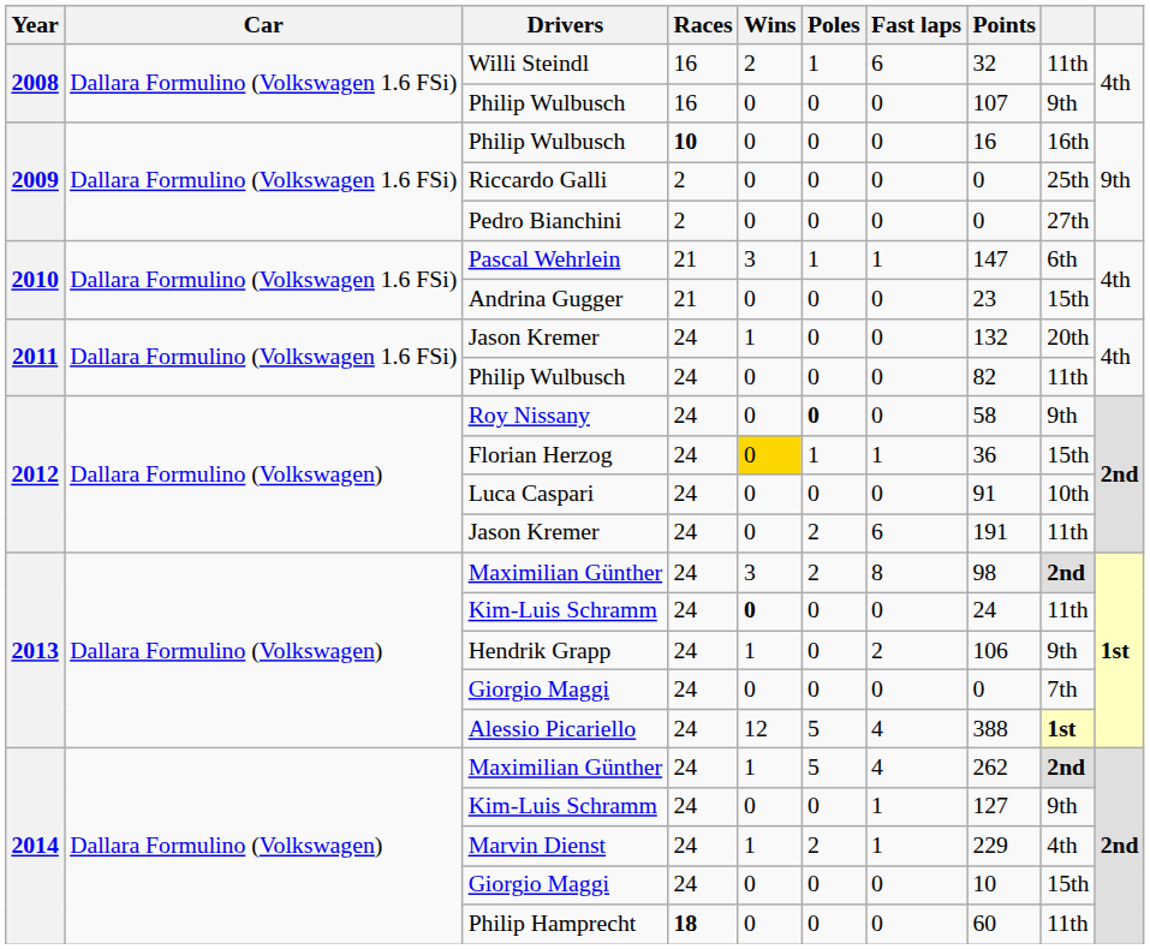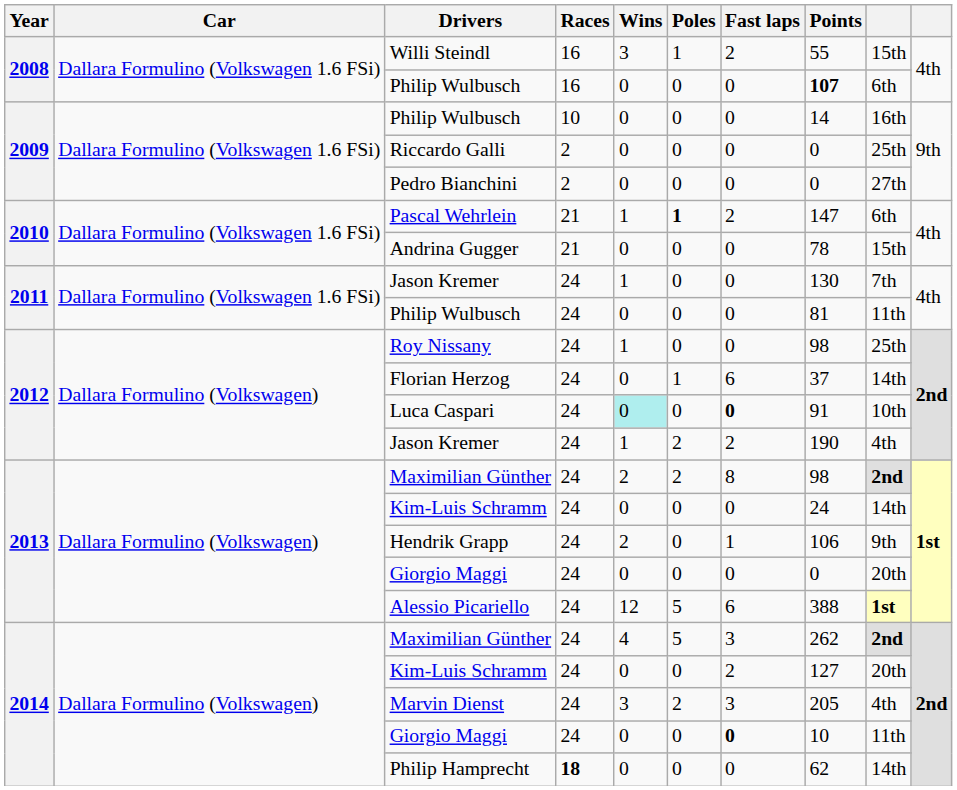Willi Steindl | Wins: 2 -> 3
Willi Steindl | Fast laps: 6 -> 2
Willi Steindl | Points: 32 -> 55
Willi Steindl | column 9: 11th -> 15th
2008 / Philip Wulbusch | Points: normal -> bold
2008 / Philip Wulbusch | column 9: 9th -> 6th
2009 / Philip Wulbusch | Races: bold -> normal
2009 / Philip Wulbusch | Points: 16 -> 14
Pascal Wehrlein | Wins: 3 -> 1
Pascal Wehrlein | Poles: normal -> bold
Pascal Wehrlein | Fast laps: 1 -> 2
Andrina Gugger | Points: 23 -> 78
2011 / Jason Kremer | Points: 132 -> 130
2011 / Jason Kremer | column 9: 20th -> 7th
2011 / Philip Wulbusch | Points: 82 -> 81
Roy Nissany | Wins: 0 -> 1
Roy Nissany | Poles: bold -> normal
Roy Nissany | Points: 58 -> 98
Roy Nissany | column 9: 9th -> 25th
Florian Herzog | Wins: gold background -> no background
Florian Herzog | Fast laps: 1 -> 6
Florian Herzog | Points: 36 -> 37
Florian Herzog | column 9: 15th -> 14th
Luca Caspari | Wins: no background -> paleturquoise background
Luca Caspari | Fast laps: normal -> bold
2012 / Jason Kremer | Wins: 0 -> 1
2012 / Jason Kremer | Fast laps: 6 -> 2
2012 / Jason Kremer | Points: 191 -> 190
2012 / Jason Kremer | column 9: 11th -> 4th
2013 / Maximilian Günther | Wins: 3 -> 2
2013 / Kim-Luis Schramm | Wins: bold -> normal
2013 / Kim-Luis Schramm | column 9: 11th -> 14th
Hendrik Grapp | Wins: 1 -> 2
Hendrik Grapp | Fast laps: 2 -> 1
2013 / Giorgio Maggi | column 9: 7th -> 20th
Alessio Picariello | Fast laps: 4 -> 6
2014 / Maximilian Günther | Wins: 1 -> 4
2014 / Maximilian Günther | Fast laps: 4 -> 3
2014 / Kim-Luis Schramm | Fast laps: 1 -> 2
2014 / Kim-Luis Schramm | column 9: 9th -> 20th
Marvin Dienst | Wins: 1 -> 3
Marvin Dienst | Fast laps: 1 -> 3
Marvin Dienst | Points: 229 -> 205
2014 / Giorgio Maggi | Fast laps: normal -> bold
2014 / Giorgio Maggi | column 9: 15th -> 11th
Philip Hamprecht | Points: 60 -> 62
Philip Hamprecht | column 9: 11th -> 14th
